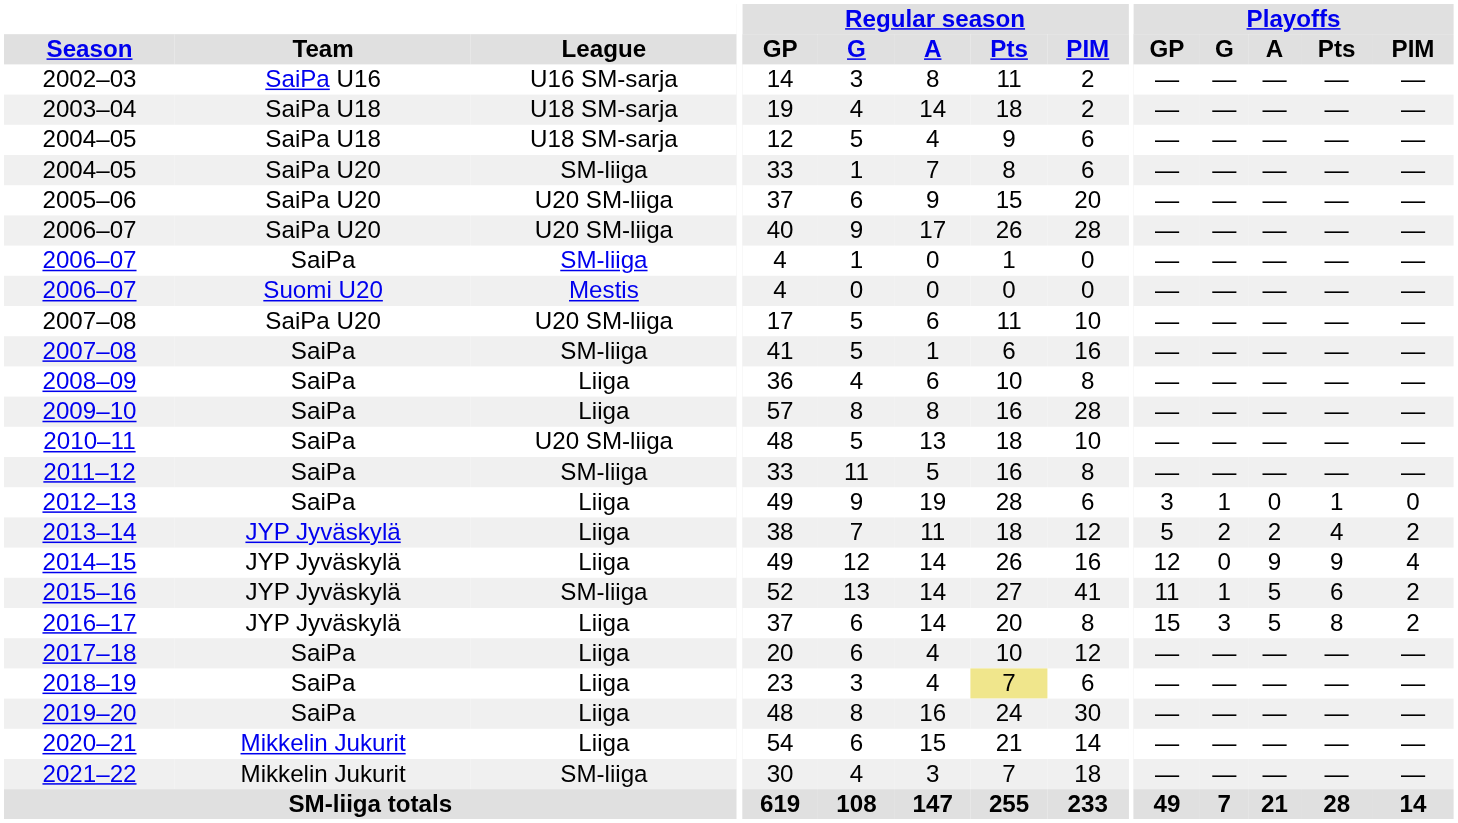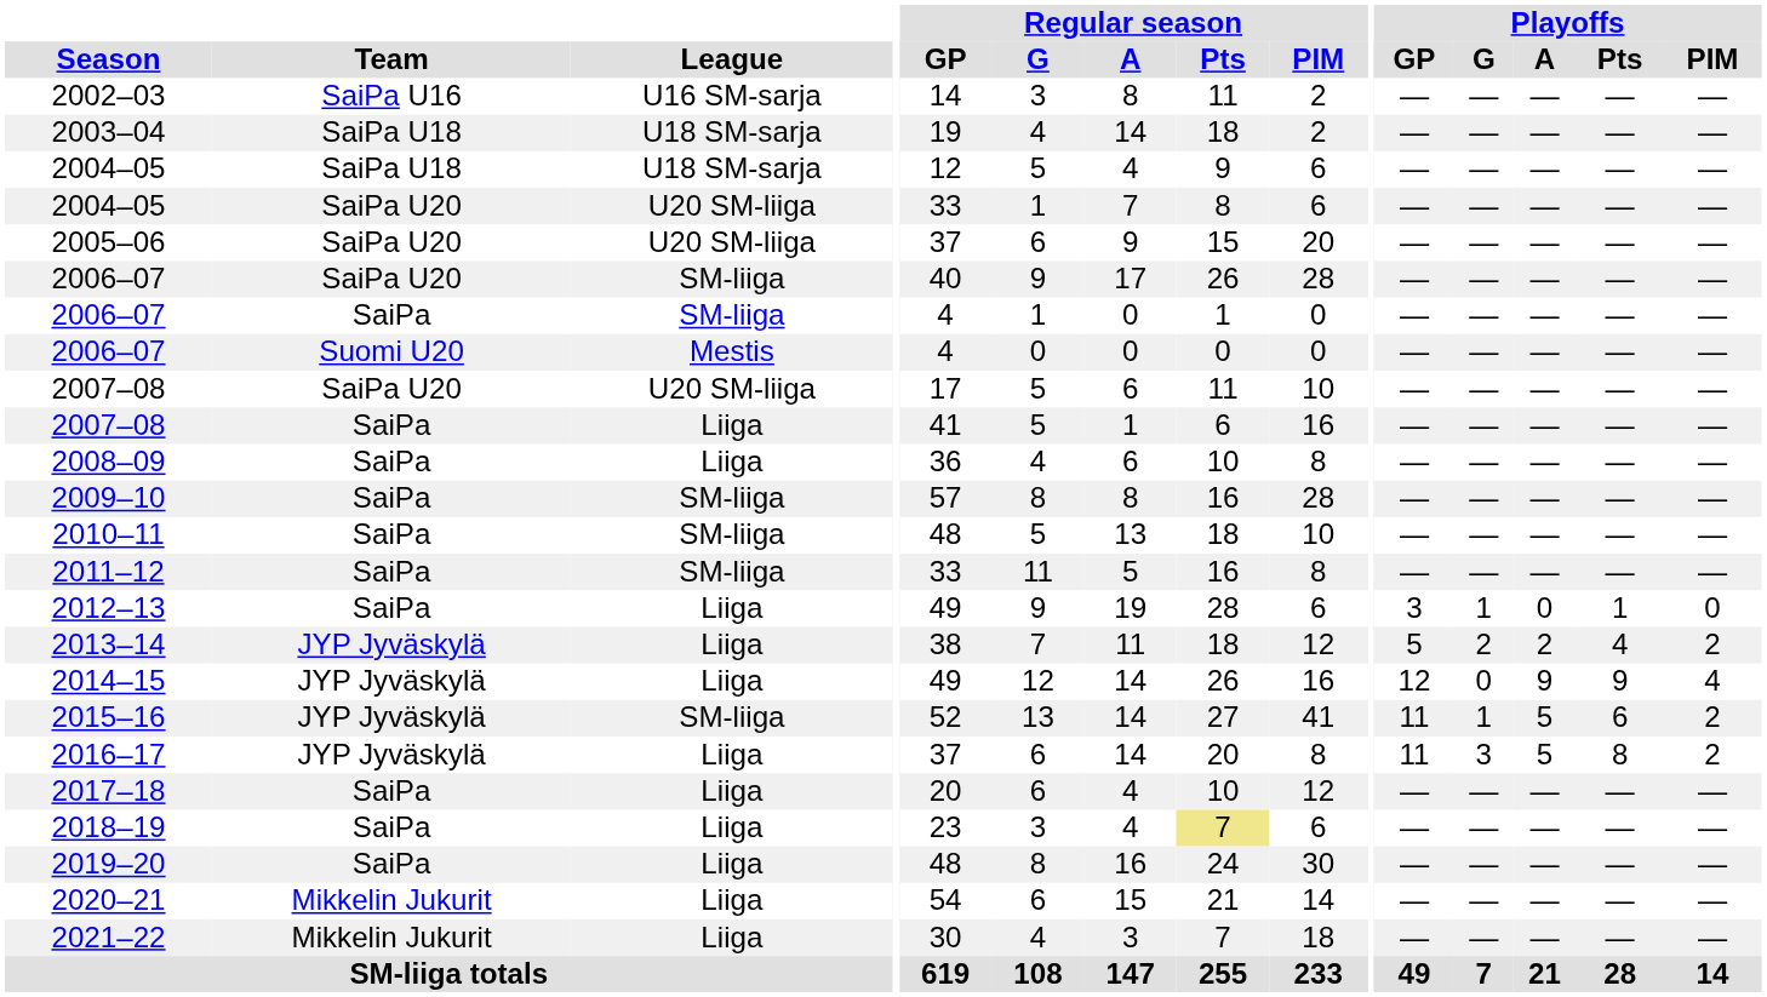2004–05 / SaiPa U20 | League: SM-liiga -> U20 SM-liiga
2006–07 / SaiPa U20 | League: U20 SM-liiga -> SM-liiga
2007–08 / SaiPa | League: SM-liiga -> Liiga
2009–10 | League: Liiga -> SM-liiga
2010–11 | League: U20 SM-liiga -> SM-liiga
2016–17 | Playoffs / GP: 15 -> 11
2021–22 | League: SM-liiga -> Liiga
